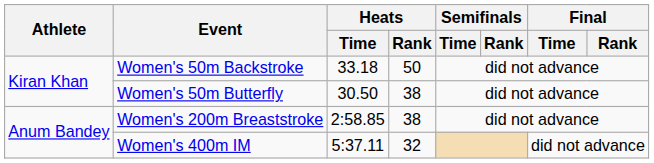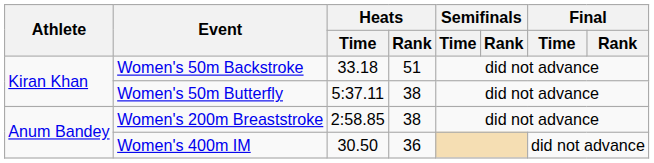Women's 50m Backstroke | Heats / Rank: 50 -> 51
Women's 50m Butterfly | Heats / Time: 30.50 -> 5:37.11
Women's 400m IM | Heats / Time: 5:37.11 -> 30.50
Women's 400m IM | Heats / Rank: 32 -> 36
